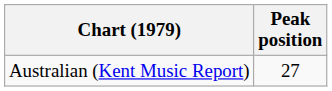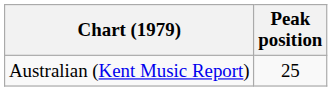Australian (Kent Music Report) | Peak position: 27 -> 25
